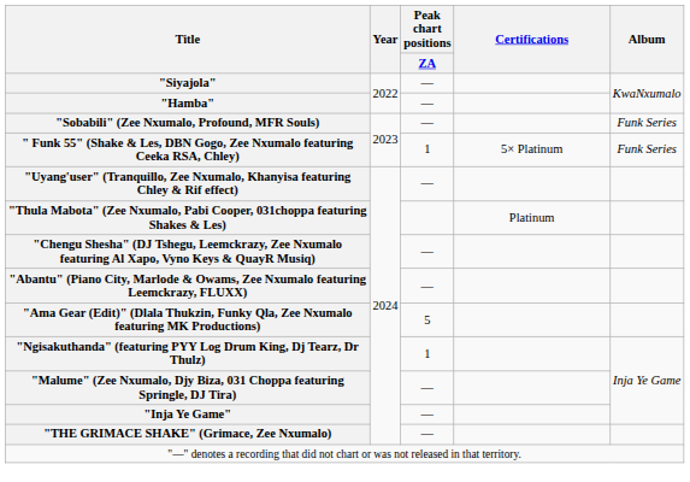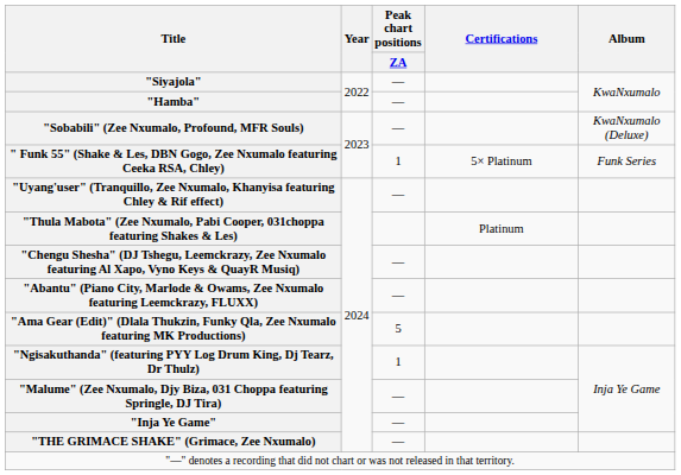"Sobabili" (Zee Nxumalo, Profound, MFR Souls) | Album: Funk Series -> KwaNxumalo (Deluxe)
